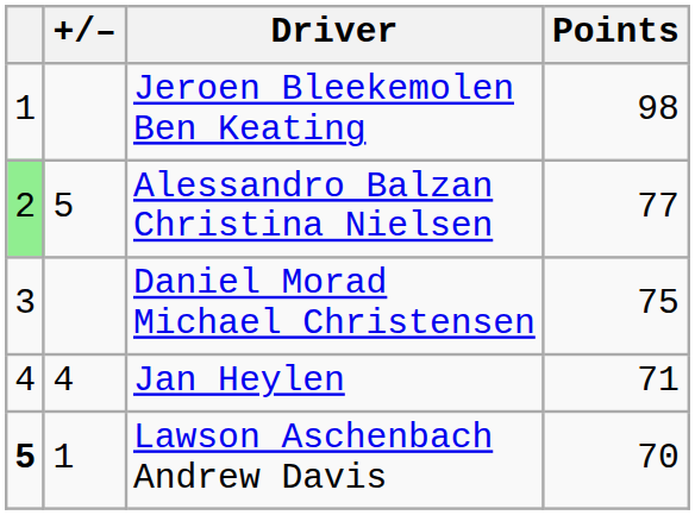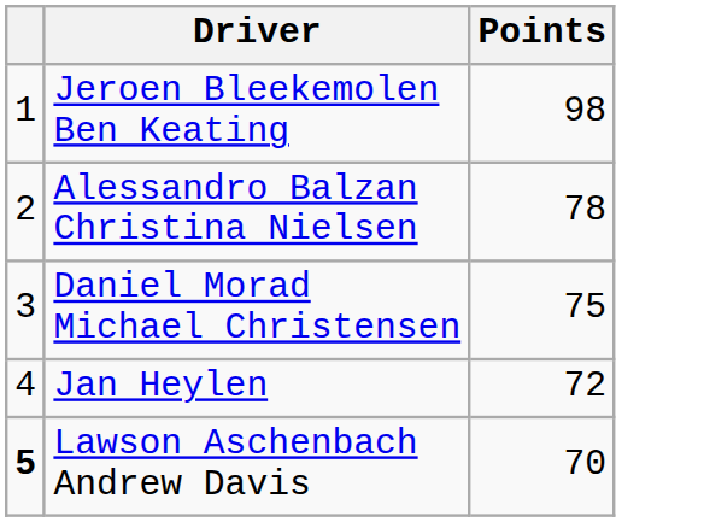- column: +/– | 5 | 4 | 1
Alessandro Balzan Christina Nielsen | column 1: lightgreen background -> no background
Alessandro Balzan Christina Nielsen | Points: 77 -> 78
Jan Heylen | Points: 71 -> 72
